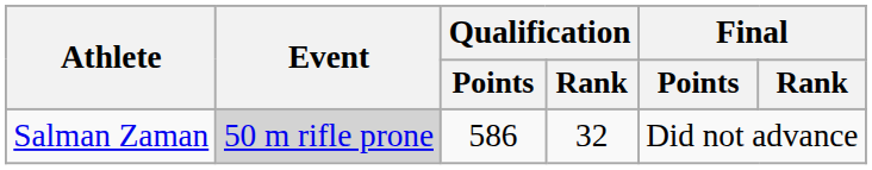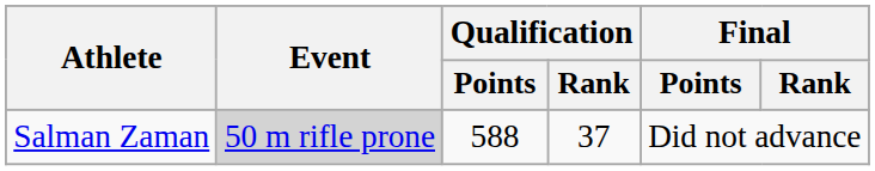Salman Zaman | Qualification / Points: 586 -> 588
Salman Zaman | Qualification / Rank: 32 -> 37
